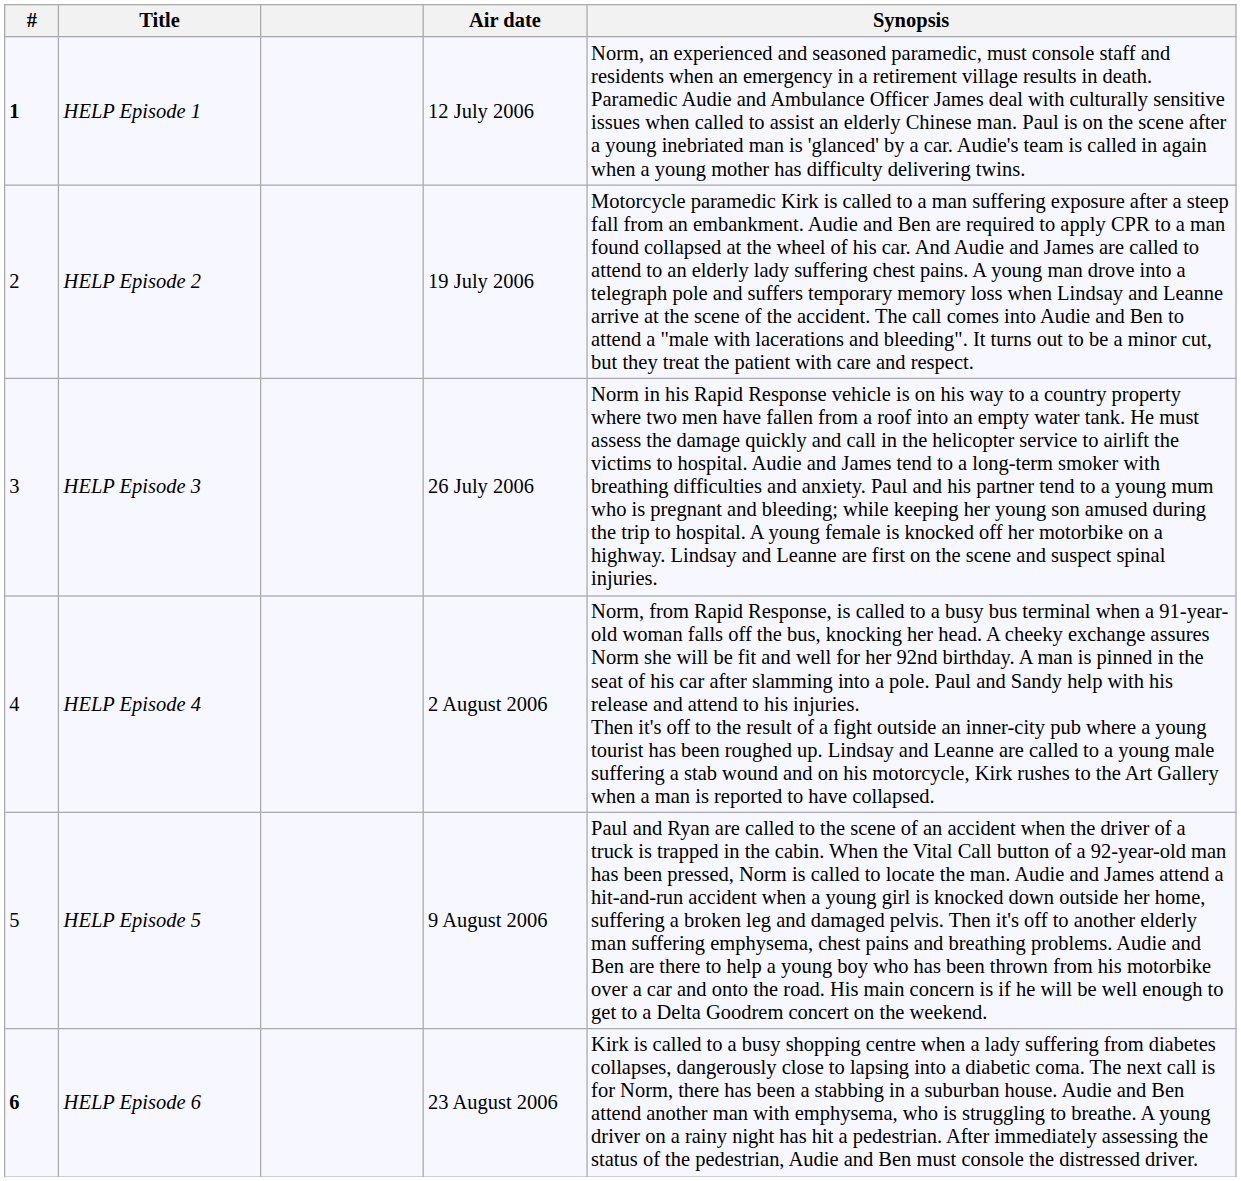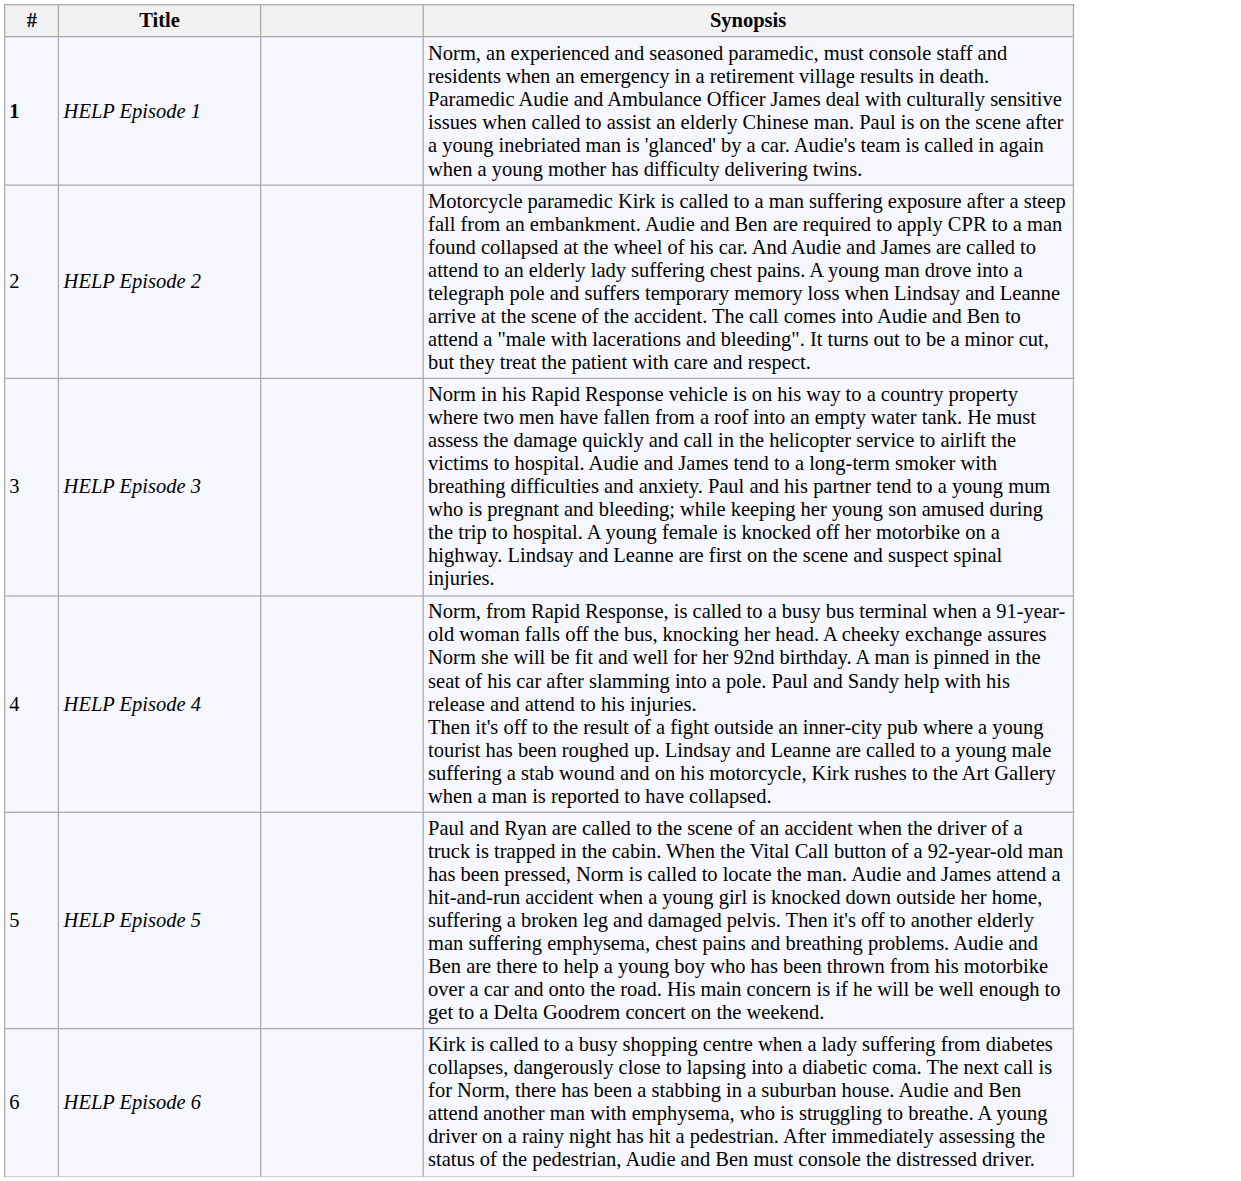- column: Air date | 12 July 2006 | 19 July 2006 | 26 July 2006 | 2 August 2006 | 9 August 2006 | 23 August 2006
HELP Episode 6 | #: bold -> normal
